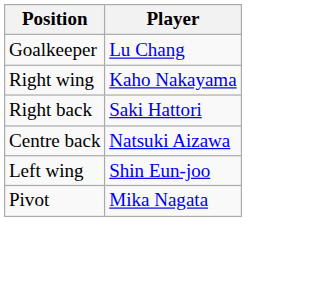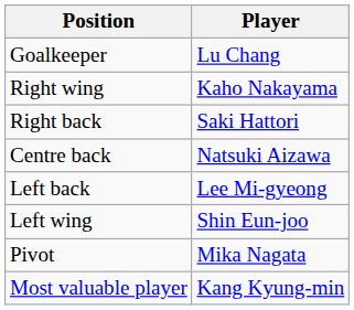+ row: Left back | Lee Mi-gyeong
+ row: Most valuable player | Kang Kyung-min
